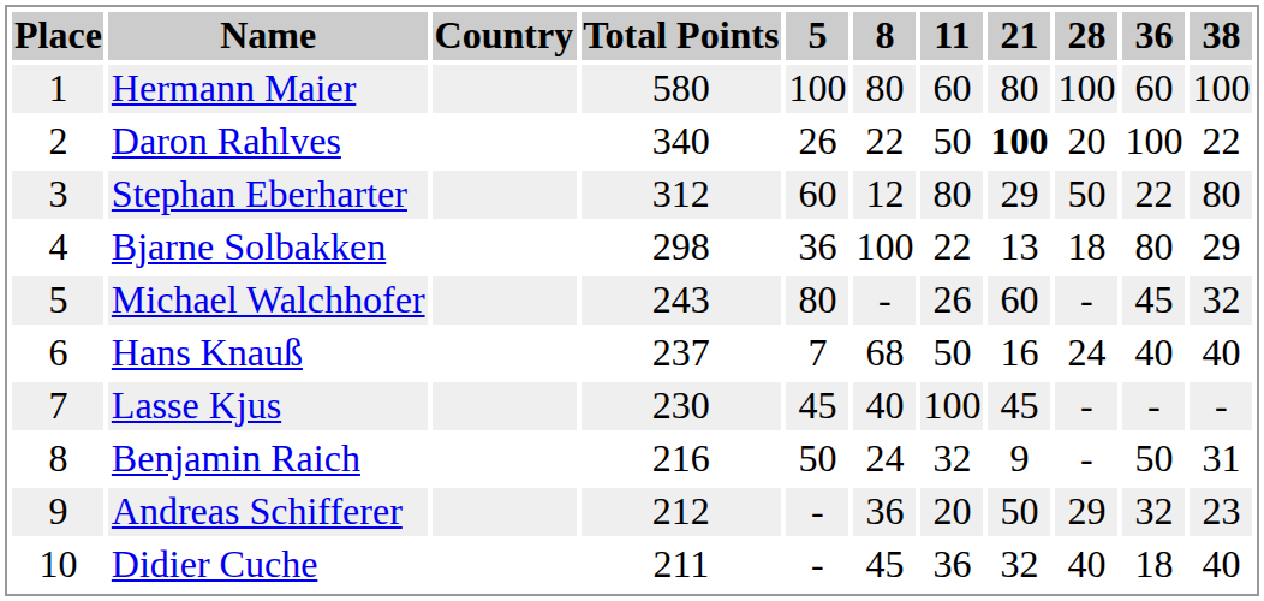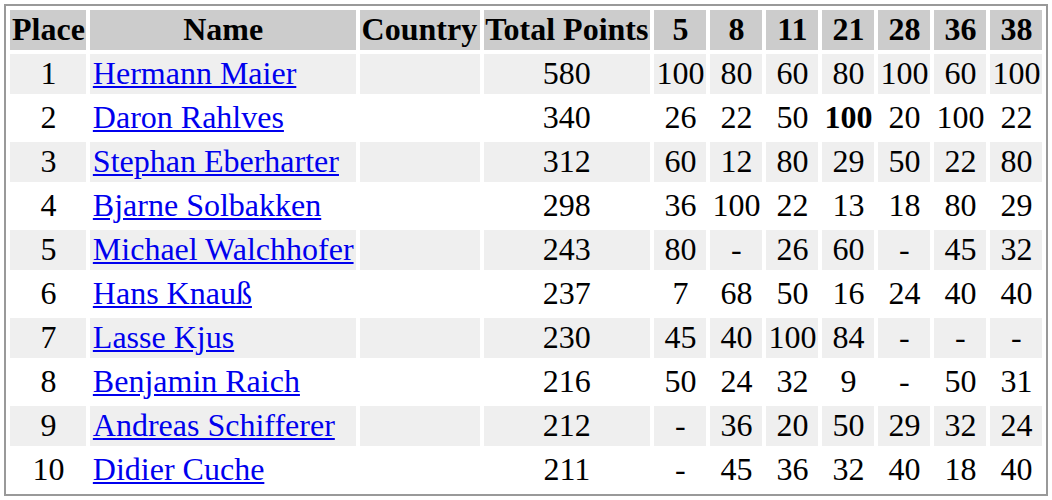Lasse Kjus | 21: 45 -> 84
Andreas Schifferer | 38: 23 -> 24
